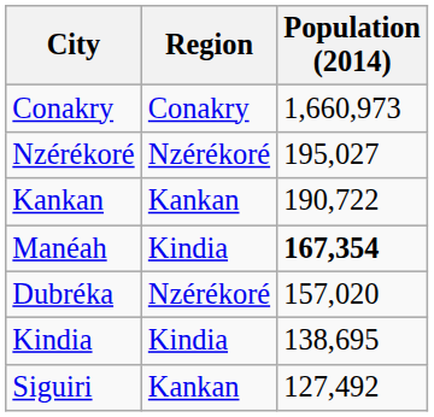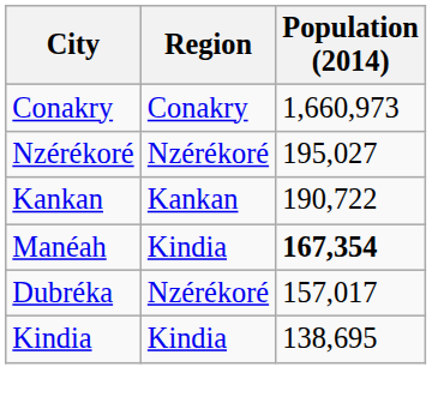Dubréka | Population (2014): 157,020 -> 157,017
- row: Siguiri | Kankan | 127,492
